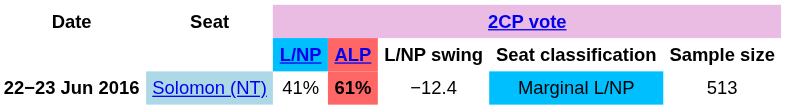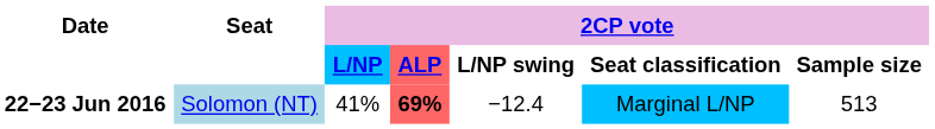22−23 Jun 2016 | 2CP vote / ALP: 61% -> 69%
